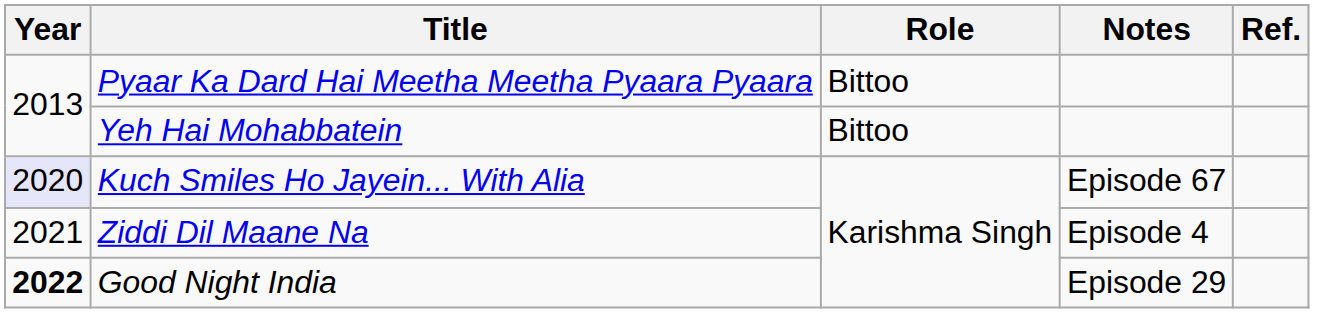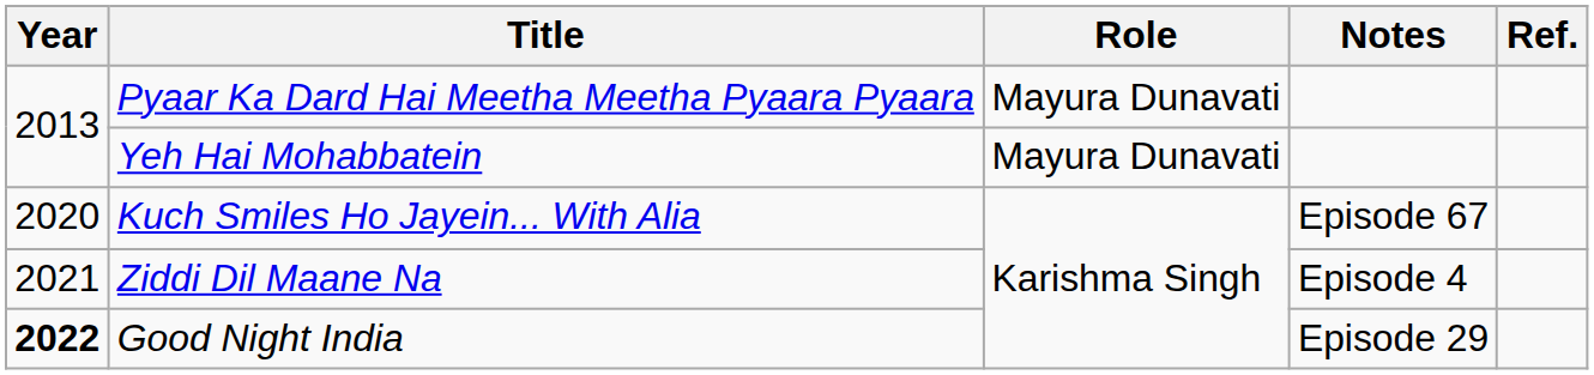Pyaar Ka Dard Hai Meetha Meetha Pyaara Pyaara | Role: Bittoo -> Mayura Dunavati
Yeh Hai Mohabbatein | Role: Bittoo -> Mayura Dunavati
Kuch Smiles Ho Jayein... With Alia | Year: lavender background -> no background
